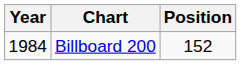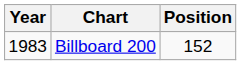Billboard 200 | Year: 1984 -> 1983
